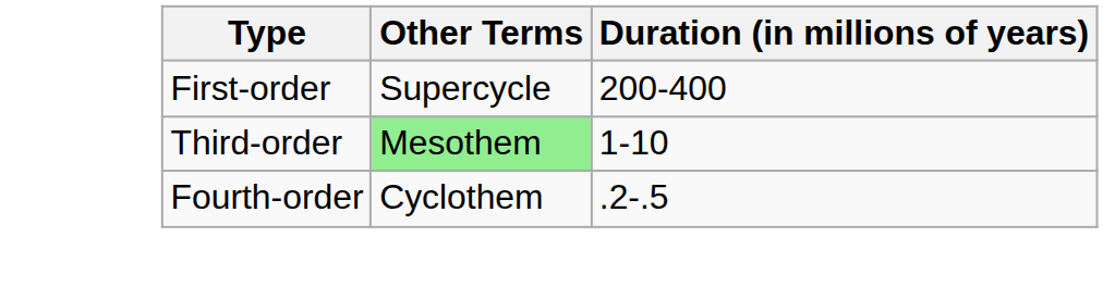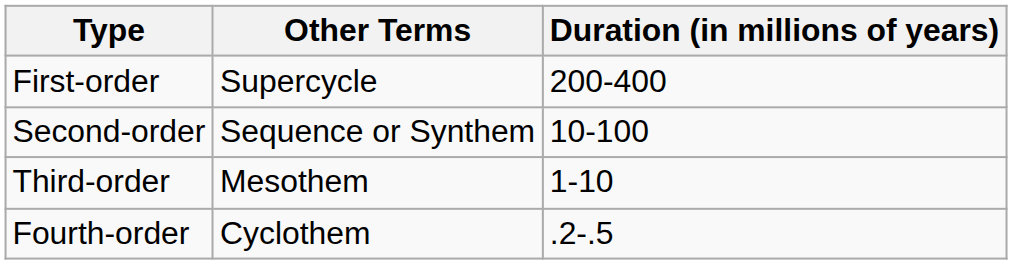+ row: Second-order | Sequence or Synthem | 10-100
Third-order | Other Terms: lightgreen background -> no background
